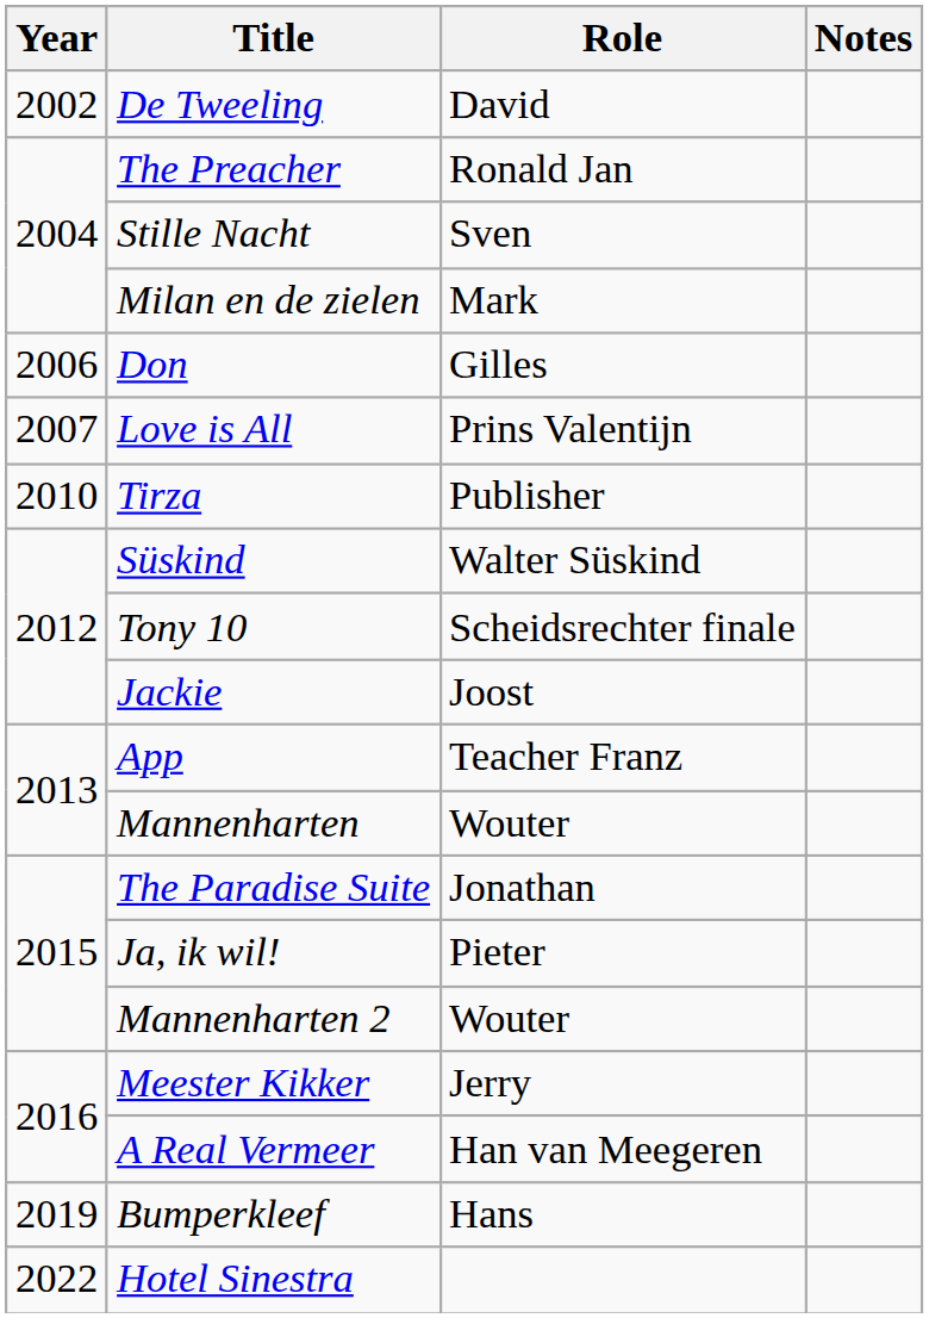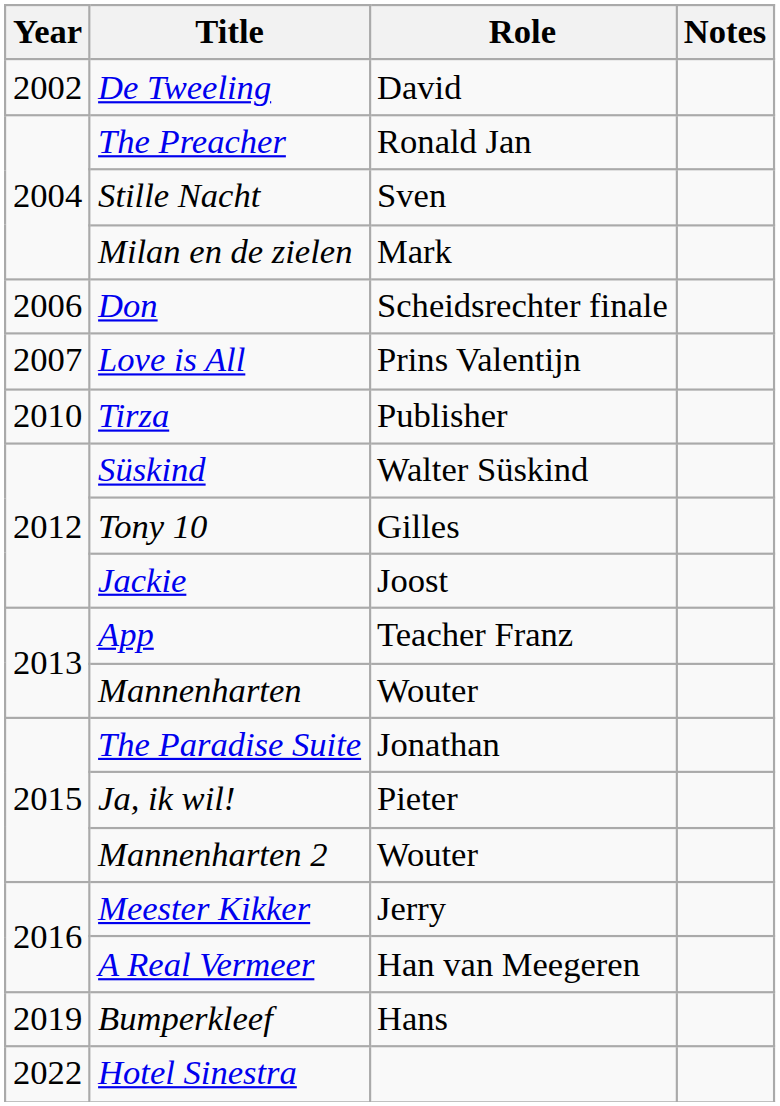Don | Role: Gilles -> Scheidsrechter finale
Tony 10 | Role: Scheidsrechter finale -> Gilles
